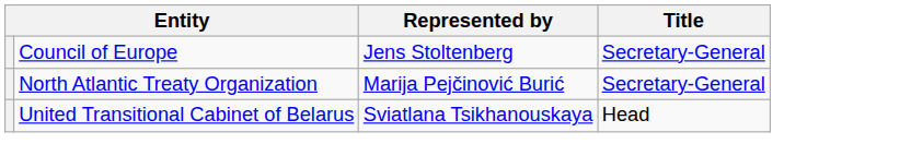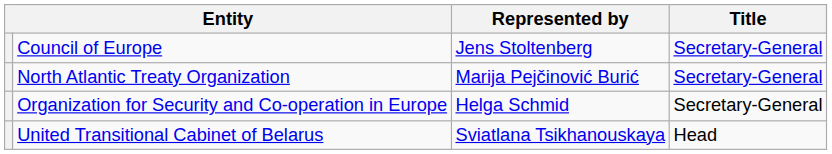+ row: Organization for Security and Co-operation in Europe | Helga Schmid | Secretary-General
